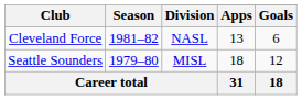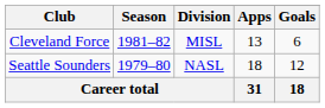Cleveland Force | Division: NASL -> MISL
Seattle Sounders | Division: MISL -> NASL
